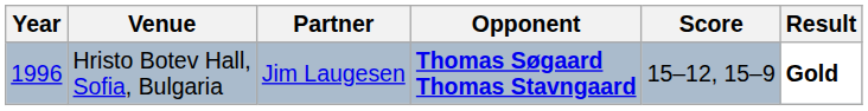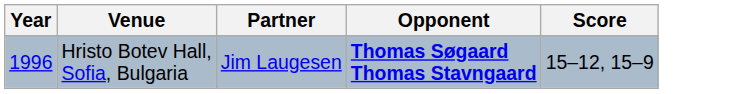- column: Result | Gold
